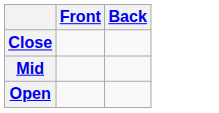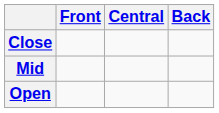+ column: Central
